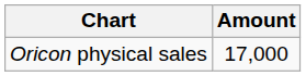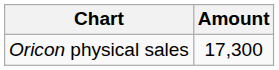Oricon physical sales | Amount: 17,000 -> 17,300
